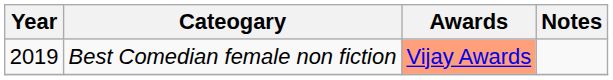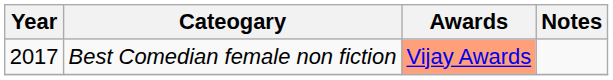Best Comedian female non fiction | Year: 2019 -> 2017
